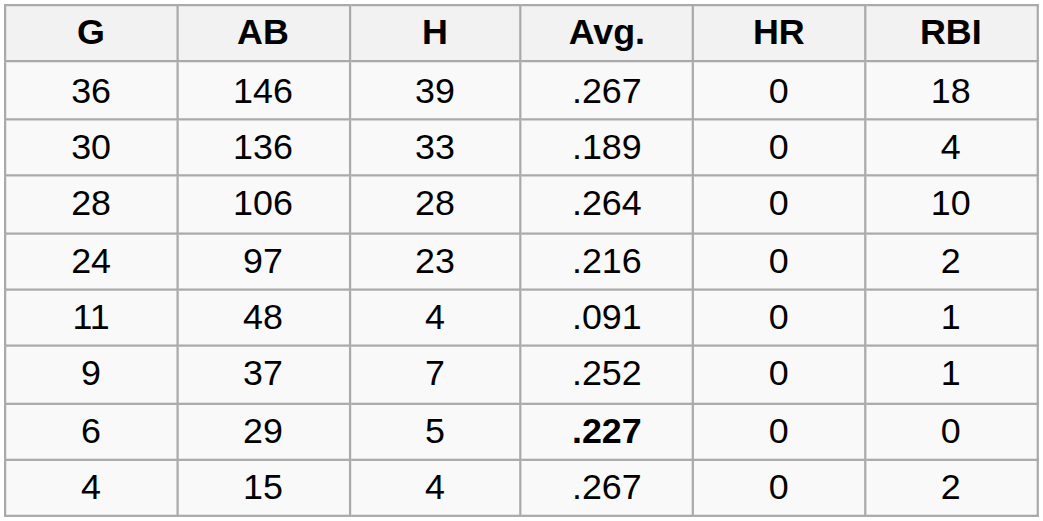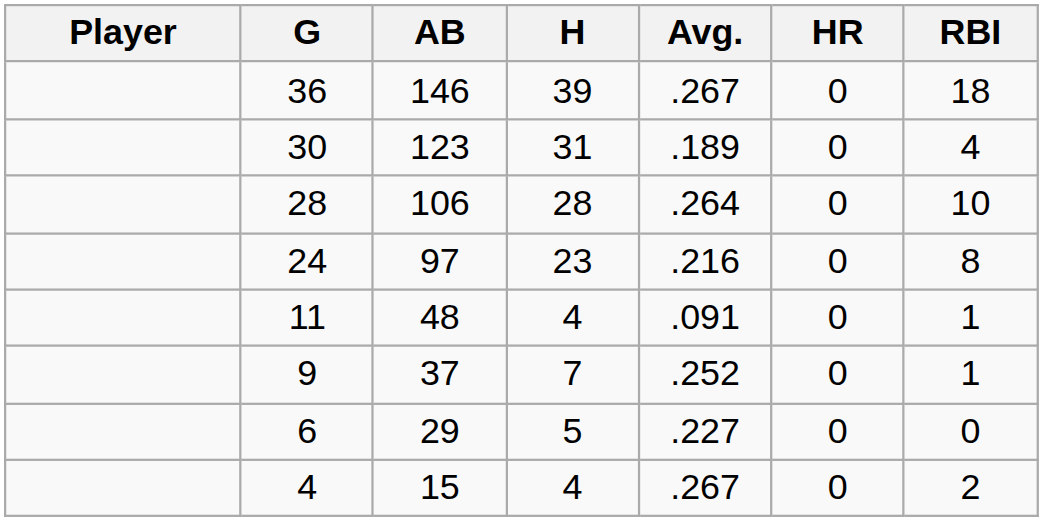+ column: Player
30 | AB: 136 -> 123
30 | H: 33 -> 31
24 | RBI: 2 -> 8
6 | Avg.: bold -> normal
